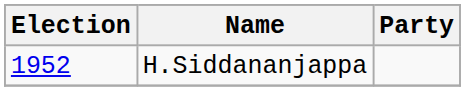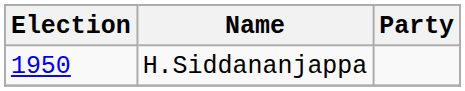H.Siddananjappa | Election: 1952 -> 1950
